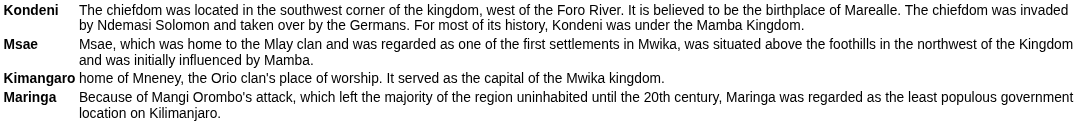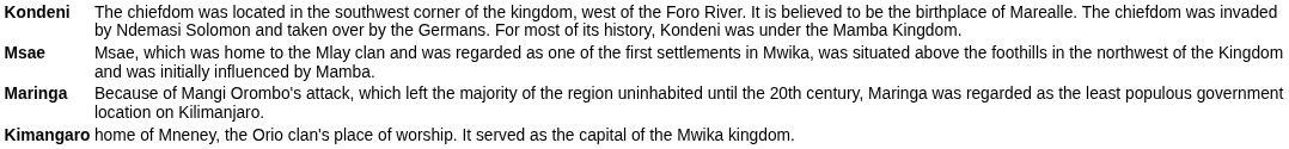rows swapped: Maringa <-> Kimangaro
